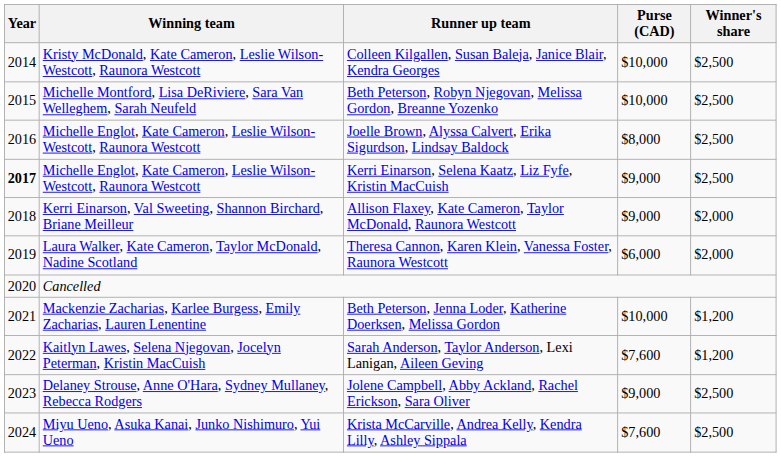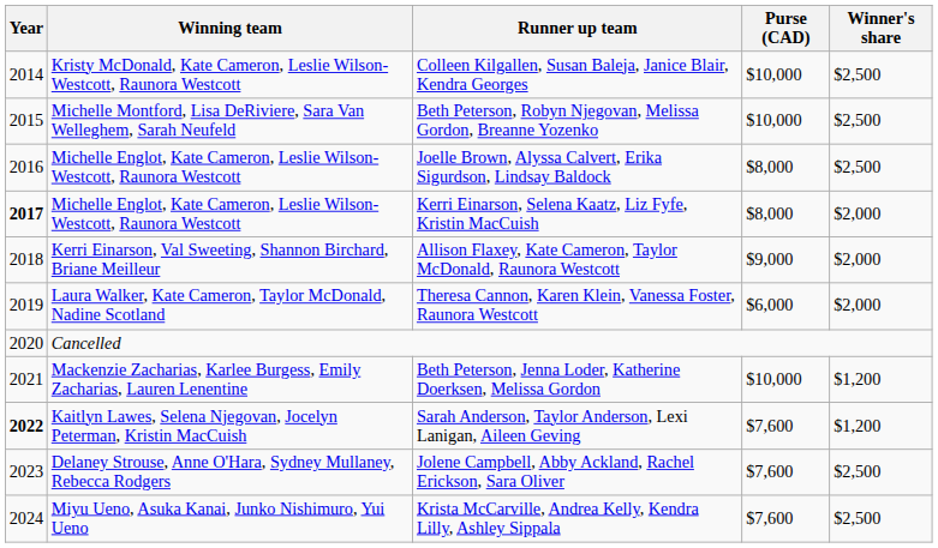Kerri Einarson, Selena Kaatz, Liz Fyfe, Kristin MacCuish | Purse (CAD): $9,000 -> $8,000
Kerri Einarson, Selena Kaatz, Liz Fyfe, Kristin MacCuish | Winner's share: $2,500 -> $2,000
Sarah Anderson, Taylor Anderson, Lexi Lanigan, Aileen Geving | Year: normal -> bold
Jolene Campbell, Abby Ackland, Rachel Erickson, Sara Oliver | Purse (CAD): $9,000 -> $7,600
